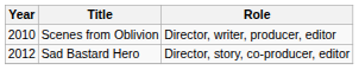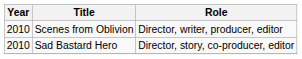Sad Bastard Hero | Year: 2012 -> 2010
